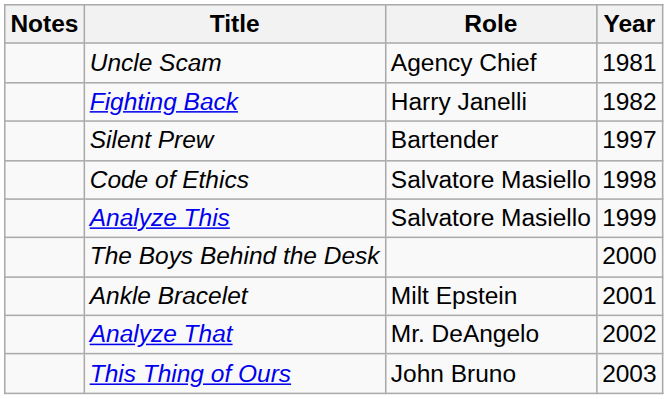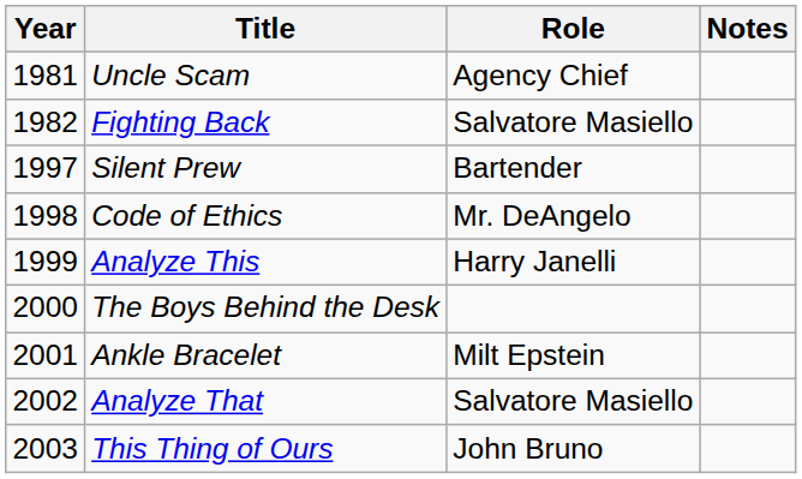columns swapped: Year <-> Notes
Fighting Back | Role: Harry Janelli -> Salvatore Masiello
Code of Ethics | Role: Salvatore Masiello -> Mr. DeAngelo
Analyze This | Role: Salvatore Masiello -> Harry Janelli
Analyze That | Role: Mr. DeAngelo -> Salvatore Masiello
